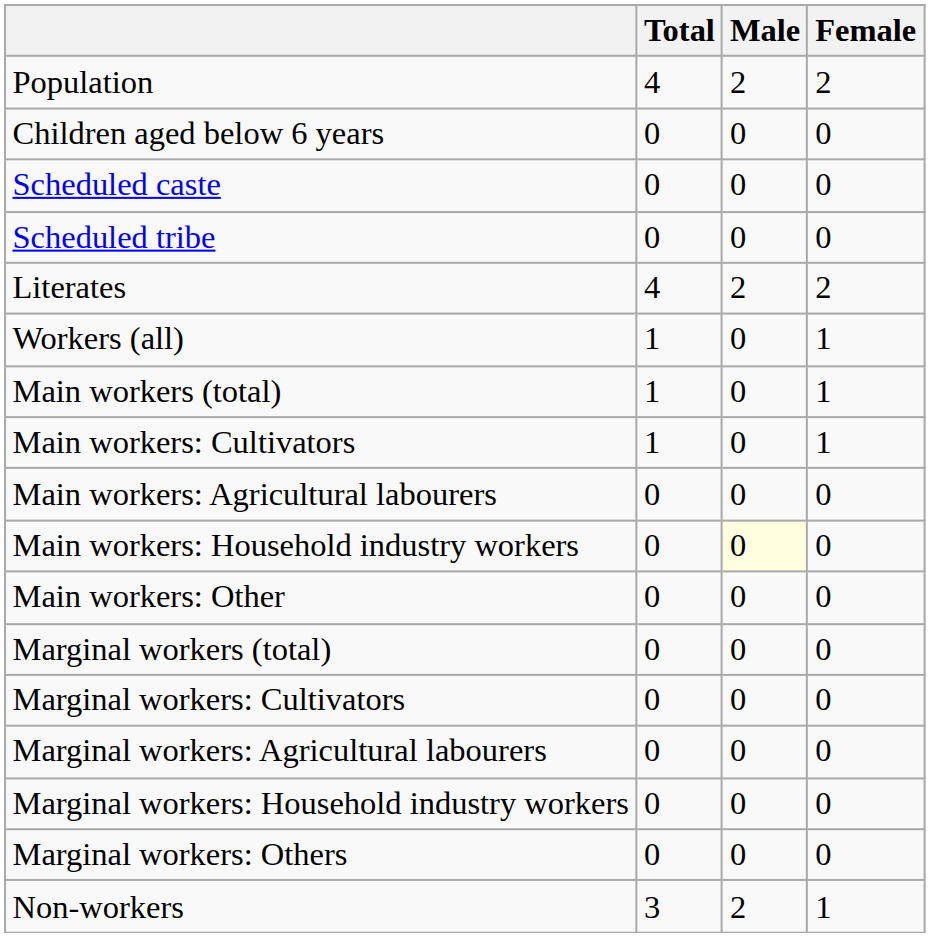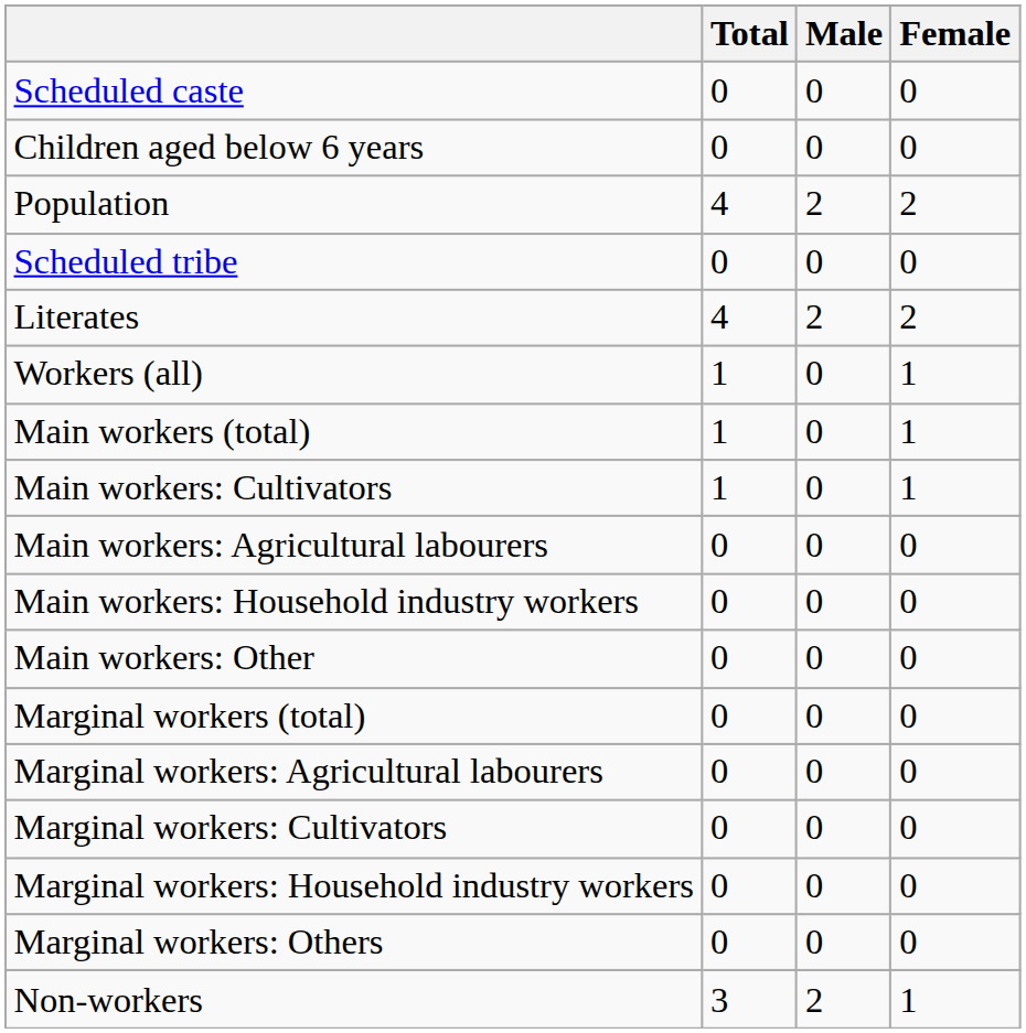rows swapped: Population <-> Scheduled caste
Main workers: Household industry workers | Male: lightyellow background -> no background
rows swapped: Marginal workers: Cultivators <-> Marginal workers: Agricultural labourers
